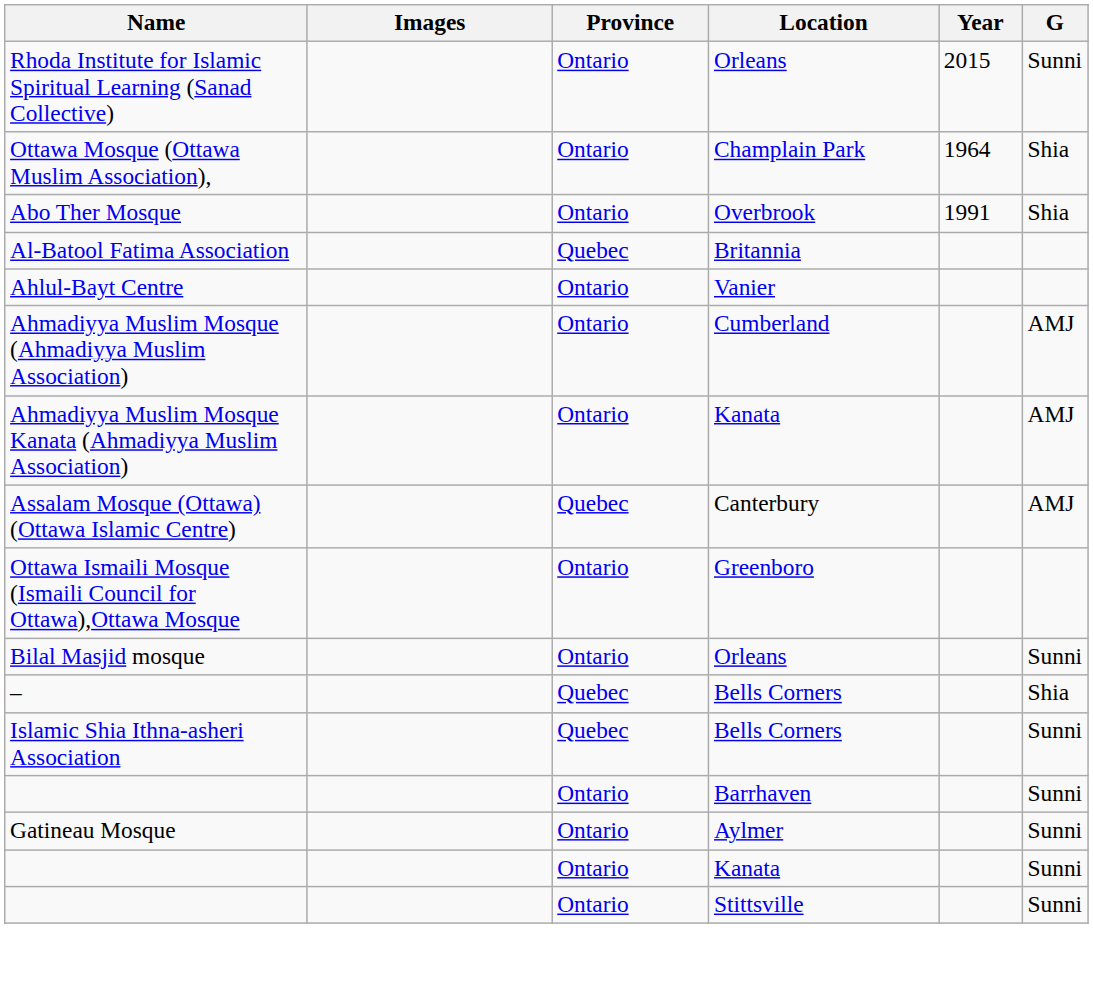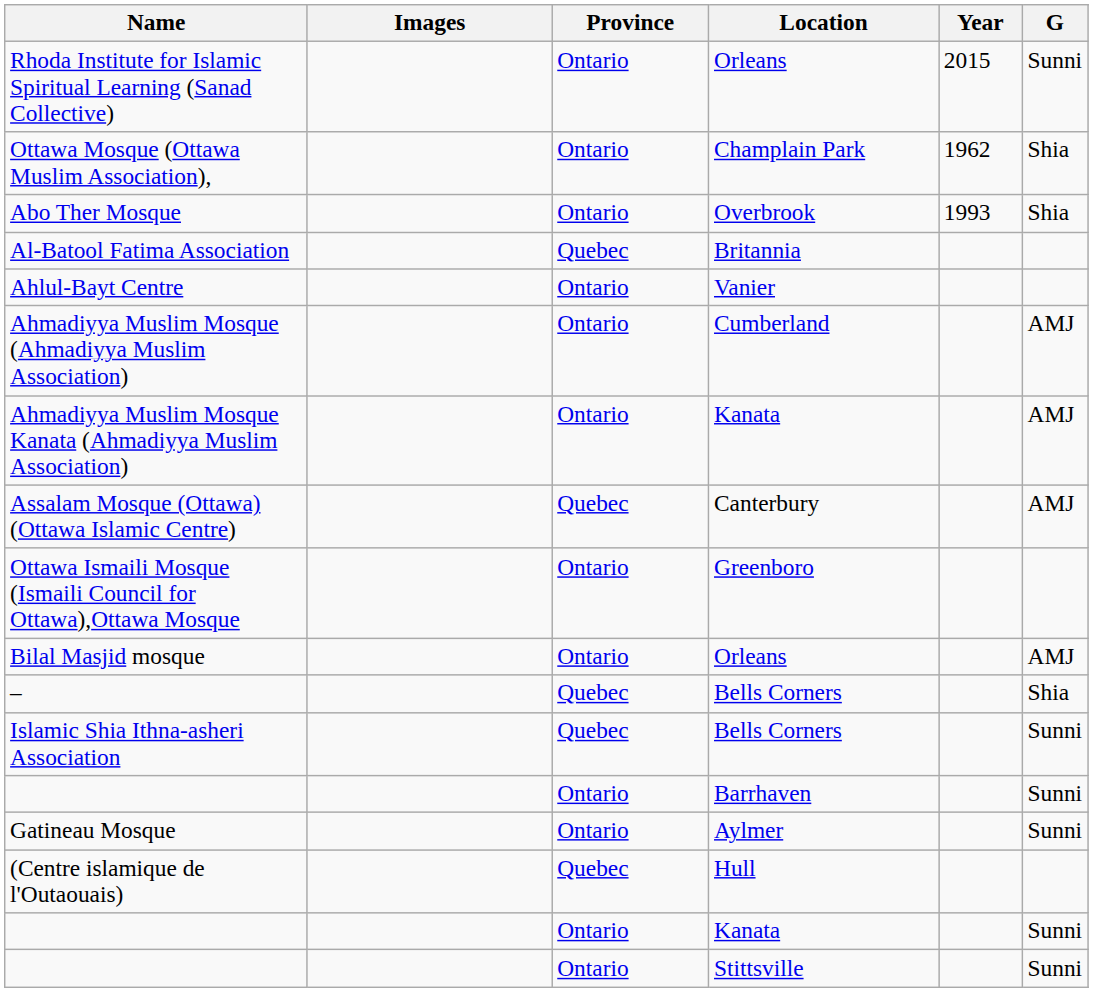Ottawa Mosque (Ottawa Muslim Association), | Year: 1964 -> 1962
Abo Ther Mosque | Year: 1991 -> 1993
Bilal Masjid mosque | G: Sunni -> AMJ
+ row: (Centre islamique de l'Outaouais) | Quebec | Hull
